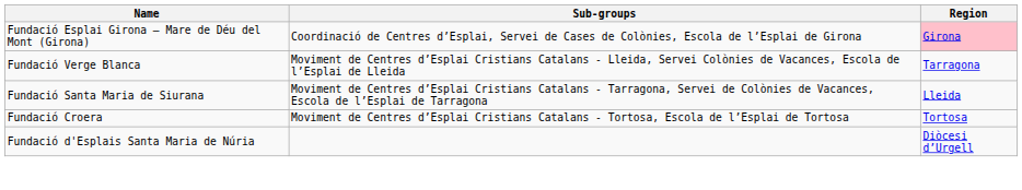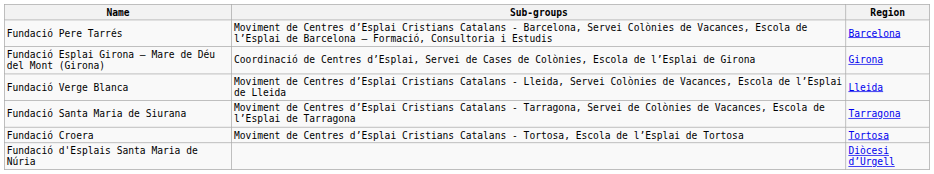+ row: Fundació Pere Tarrés | Moviment de Centres d’Esplai Cristians Catalans - Barcelona, Servei Colònies de Vacances, Escola de l’Esplai de Barcelona – Formació, Consultoria i Estudis | Barcelona
Fundació Esplai Girona – Mare de Déu del Mont (Girona) | Region: pink background -> no background
Fundació Verge Blanca | Region: Tarragona -> Lleida
Fundació Santa Maria de Siurana | Region: Lleida -> Tarragona
